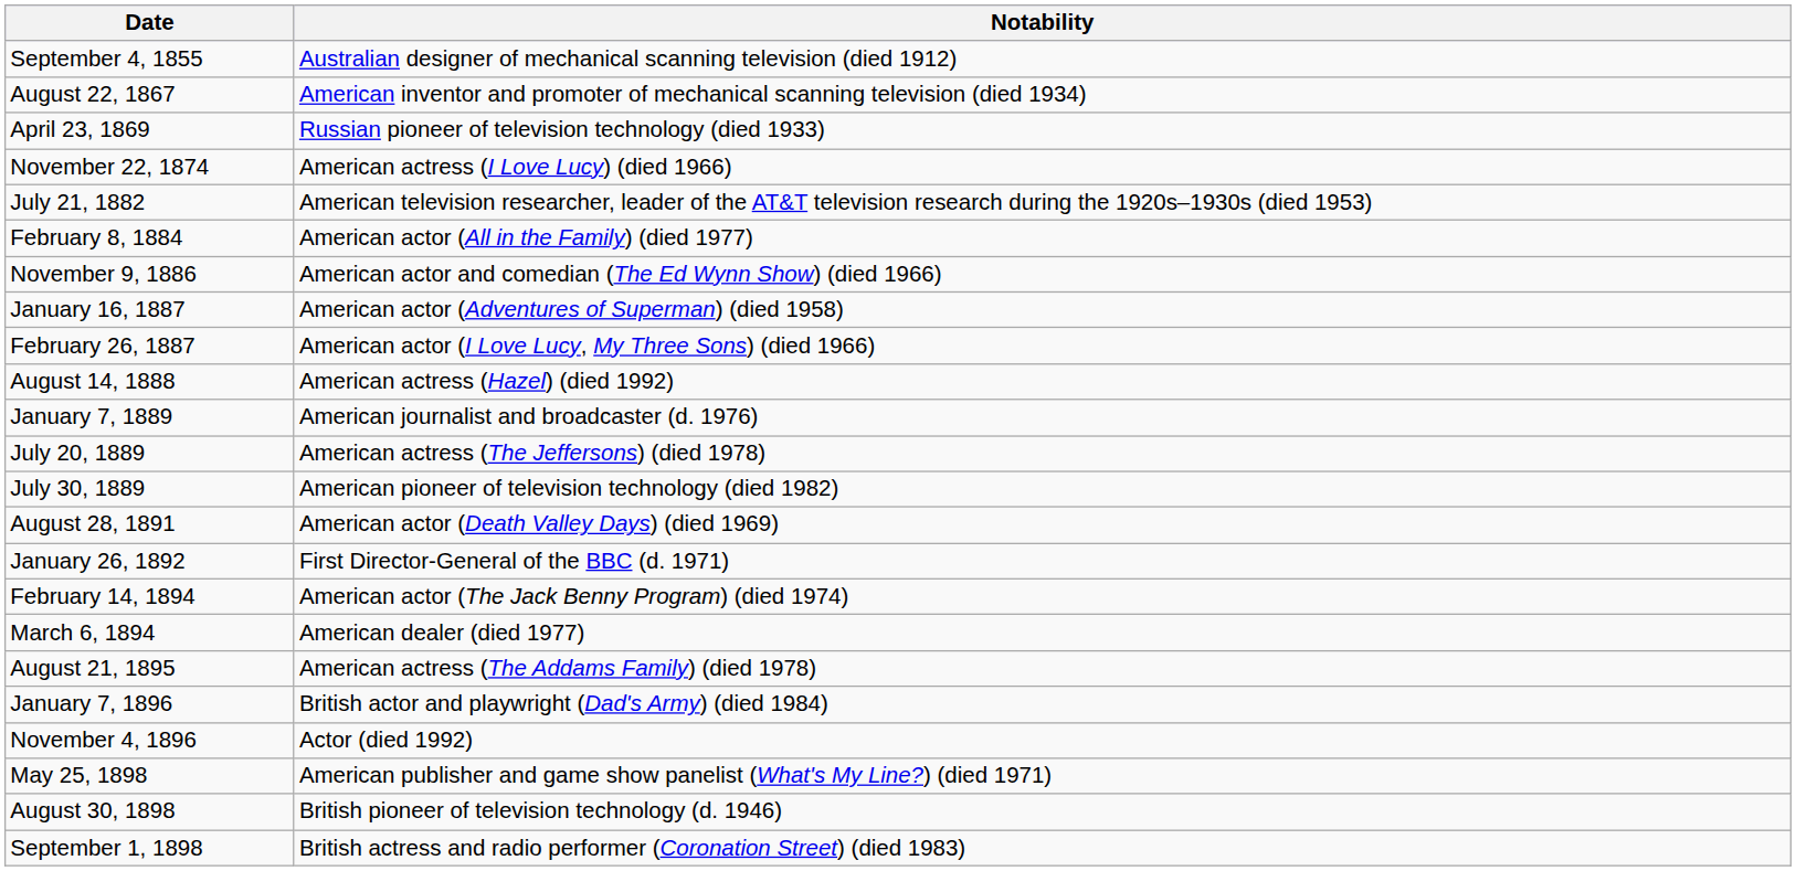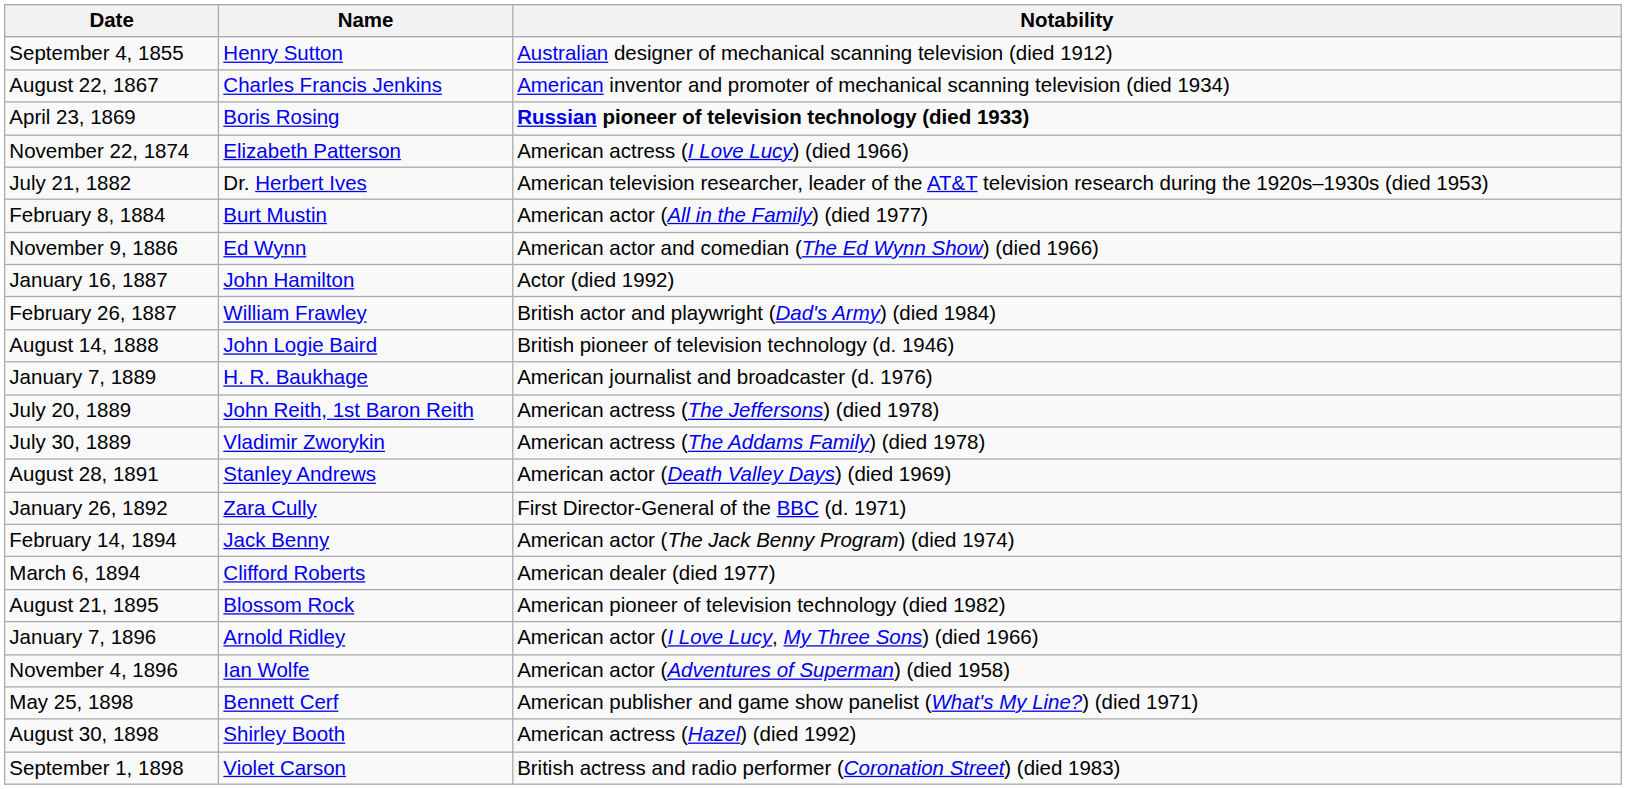+ column: Name | Henry Sutton | Charles Francis Jenkins | Boris Rosing | Elizabeth Patterson | Dr. Herbert Ives | Burt Mustin | Ed Wynn | John Hamilton | William Frawley | John Logie Baird | H. R. Baukhage | John Reith, 1st Baron Reith | Vladimir Zworykin | Stanley Andrews | Zara Cully | Jack Benny | Clifford Roberts | Blossom Rock | Arnold Ridley | Ian Wolfe | Bennett Cerf | Shirley Booth | Violet Carson
April 23, 1869 | Notability: normal -> bold
January 16, 1887 | Notability: American actor (Adventures of Superman) (died 1958) -> Actor (died 1992)
February 26, 1887 | Notability: American actor (I Love Lucy, My Three Sons) (died 1966) -> British actor and playwright (Dad's Army) (died 1984)
August 14, 1888 | Notability: American actress (Hazel) (died 1992) -> British pioneer of television technology (d. 1946)
July 30, 1889 | Notability: American pioneer of television technology (died 1982) -> American actress (The Addams Family) (died 1978)
August 21, 1895 | Notability: American actress (The Addams Family) (died 1978) -> American pioneer of television technology (died 1982)
January 7, 1896 | Notability: British actor and playwright (Dad's Army) (died 1984) -> American actor (I Love Lucy, My Three Sons) (died 1966)
November 4, 1896 | Notability: Actor (died 1992) -> American actor (Adventures of Superman) (died 1958)
August 30, 1898 | Notability: British pioneer of television technology (d. 1946) -> American actress (Hazel) (died 1992)
